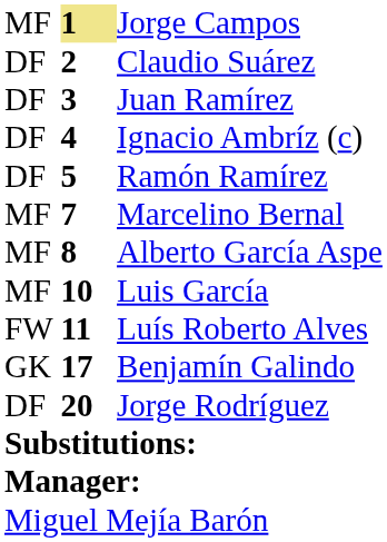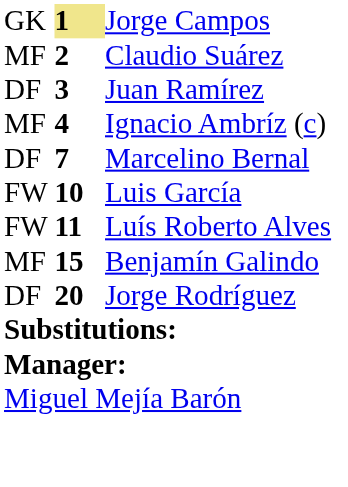Jorge Campos | column 1: MF -> GK
Claudio Suárez | column 1: DF -> MF
Ignacio Ambríz (c) | column 1: DF -> MF
- row: DF | 5 | Ramón Ramírez
Marcelino Bernal | column 1: MF -> DF
- row: MF | 8 | Alberto García Aspe
Luis García | column 1: MF -> FW
Benjamín Galindo | column 1: GK -> MF
Benjamín Galindo | column 2: 17 -> 15
